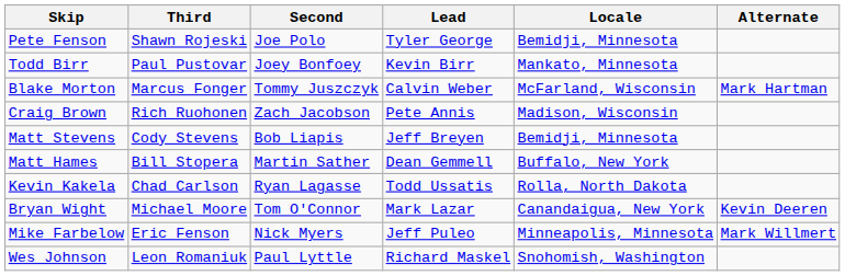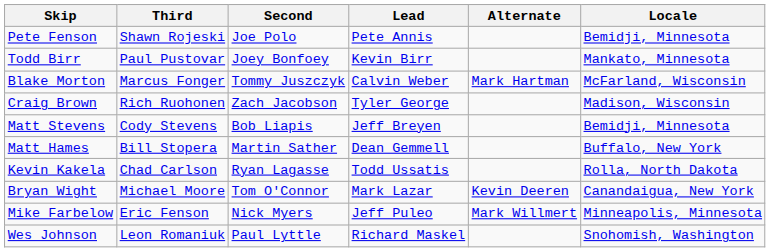columns swapped: Alternate <-> Locale
Pete Fenson | Lead: Tyler George -> Pete Annis
Craig Brown | Lead: Pete Annis -> Tyler George
